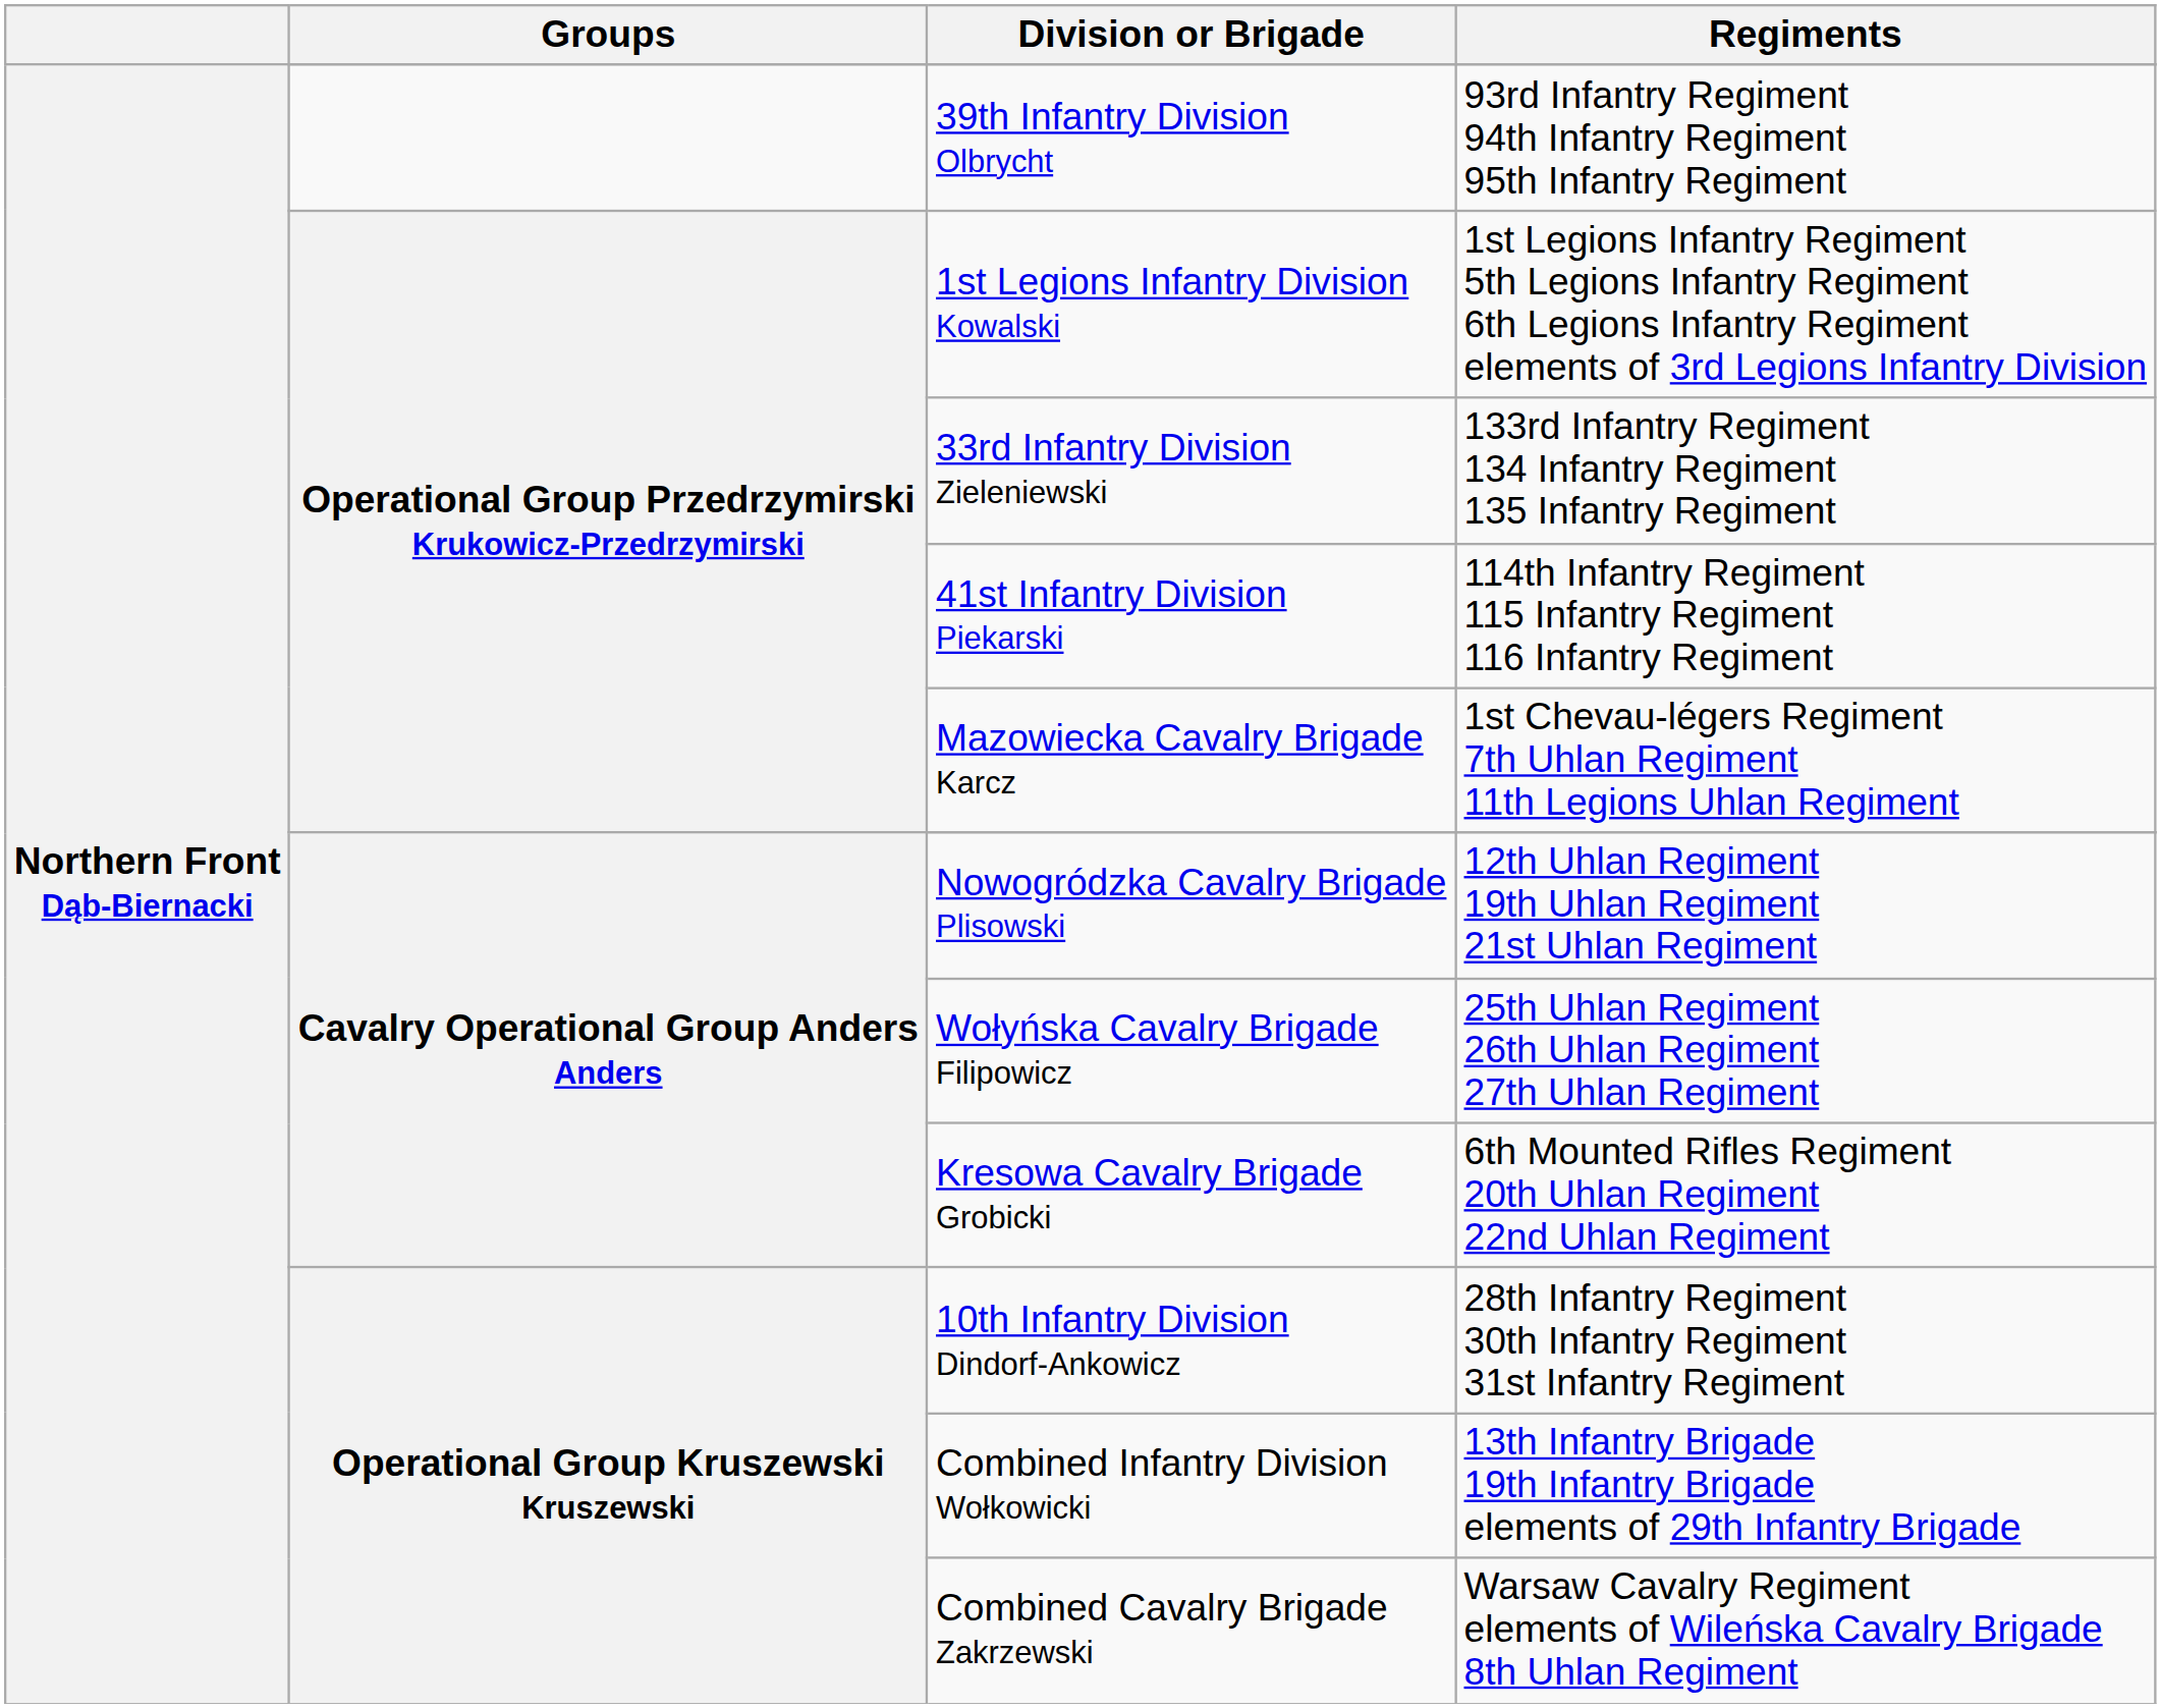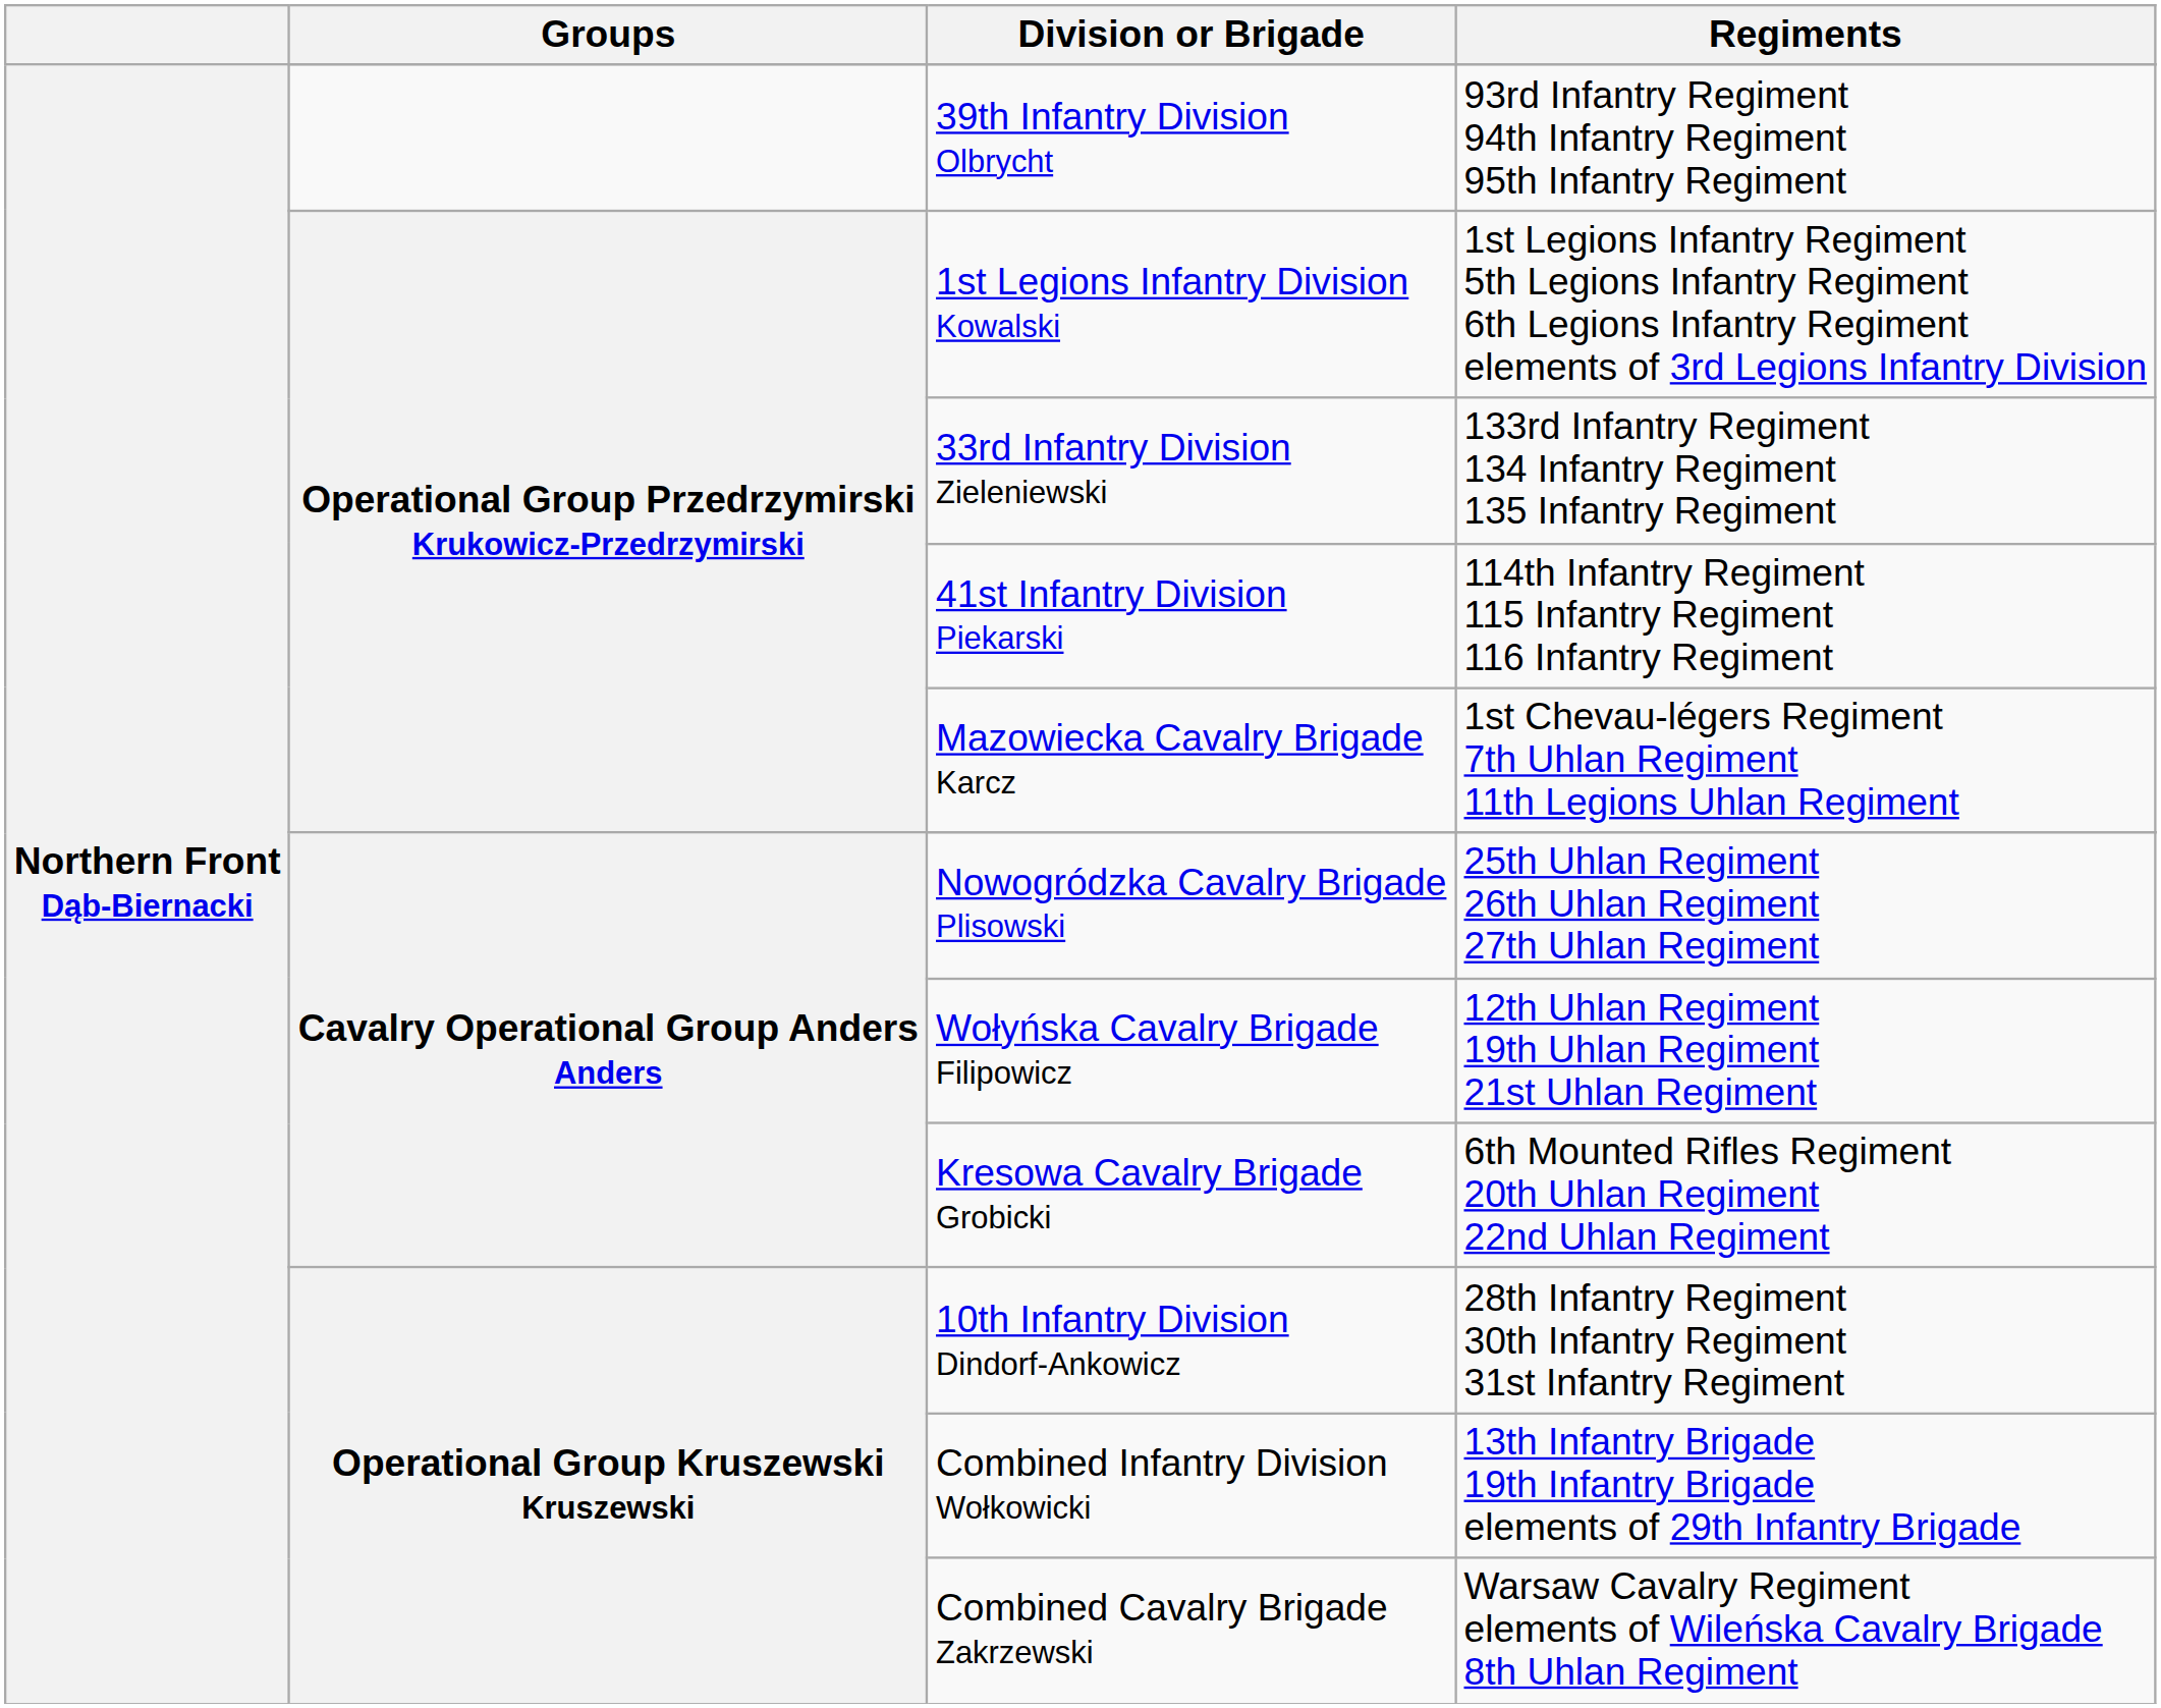Nowogródzka Cavalry Brigade Plisowski | Regiments: 12th Uhlan Regiment 19th Uhlan Regiment 21st Uhlan Regiment -> 25th Uhlan Regiment 26th Uhlan Regiment 27th Uhlan Regiment
Wołyńska Cavalry Brigade Filipowicz | Regiments: 25th Uhlan Regiment 26th Uhlan Regiment 27th Uhlan Regiment -> 12th Uhlan Regiment 19th Uhlan Regiment 21st Uhlan Regiment
